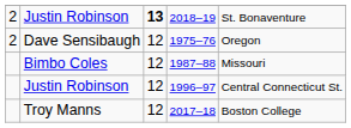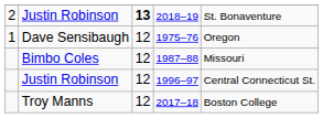1975–76 | column 1: 2 -> 1
